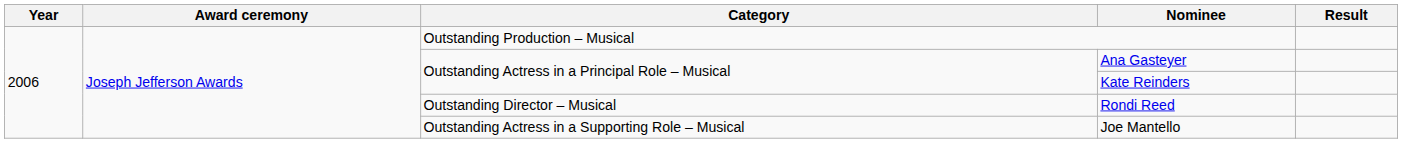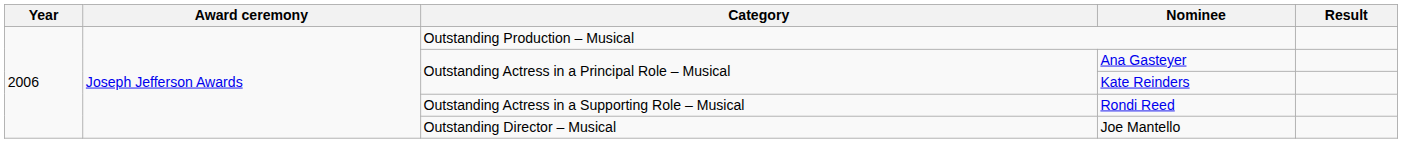Rondi Reed | Category: Outstanding Director – Musical -> Outstanding Actress in a Supporting Role – Musical
Joe Mantello | Category: Outstanding Actress in a Supporting Role – Musical -> Outstanding Director – Musical
